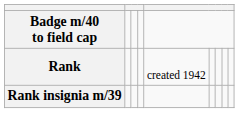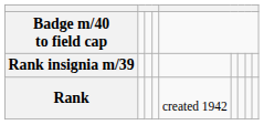rows swapped: Rank insignia m/39 <-> Rank
